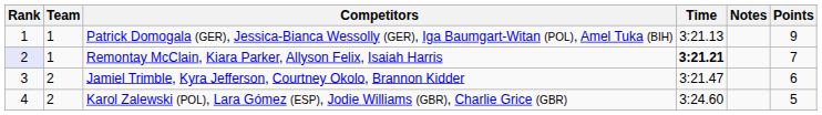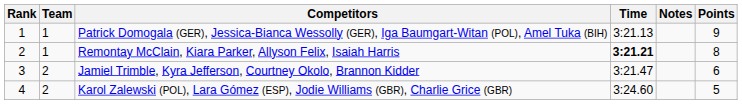Remontay McClain, Kiara Parker, Allyson Felix, Isaiah Harris | Rank: lavender background -> no background
Remontay McClain, Kiara Parker, Allyson Felix, Isaiah Harris | Points: 7 -> 8
